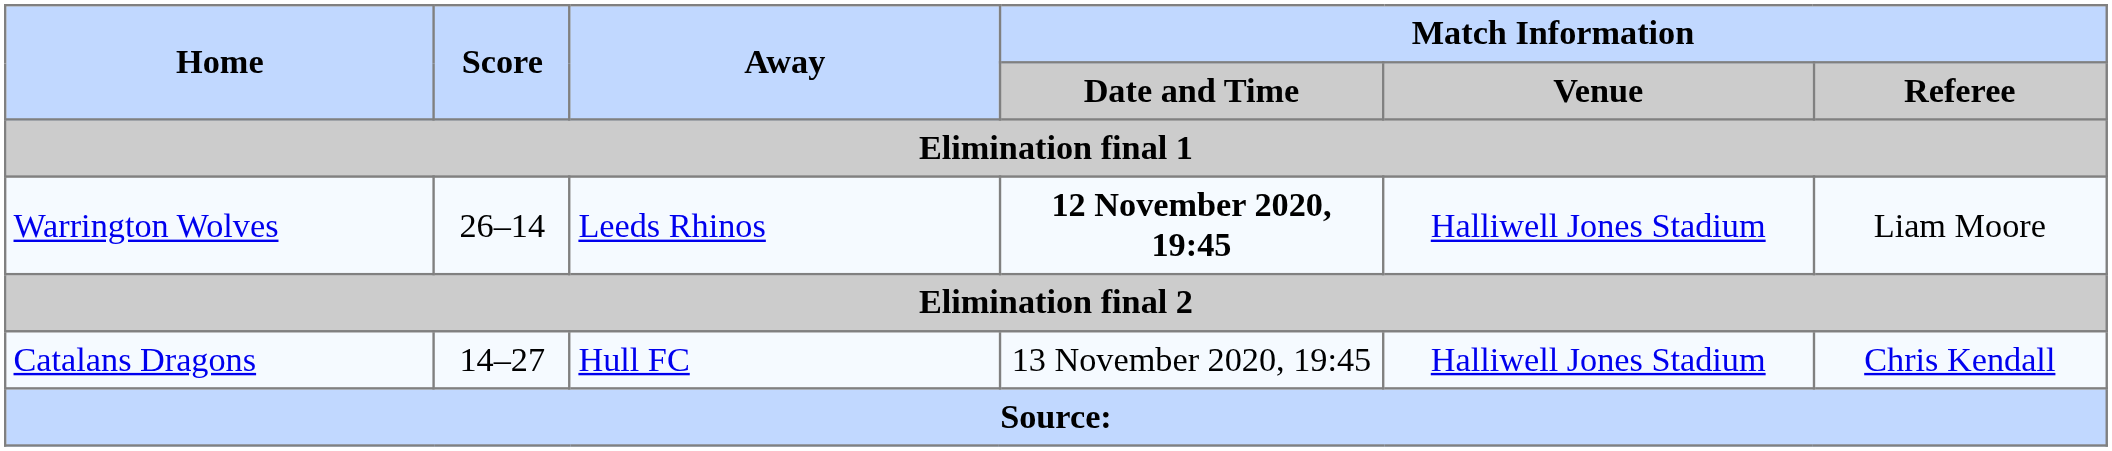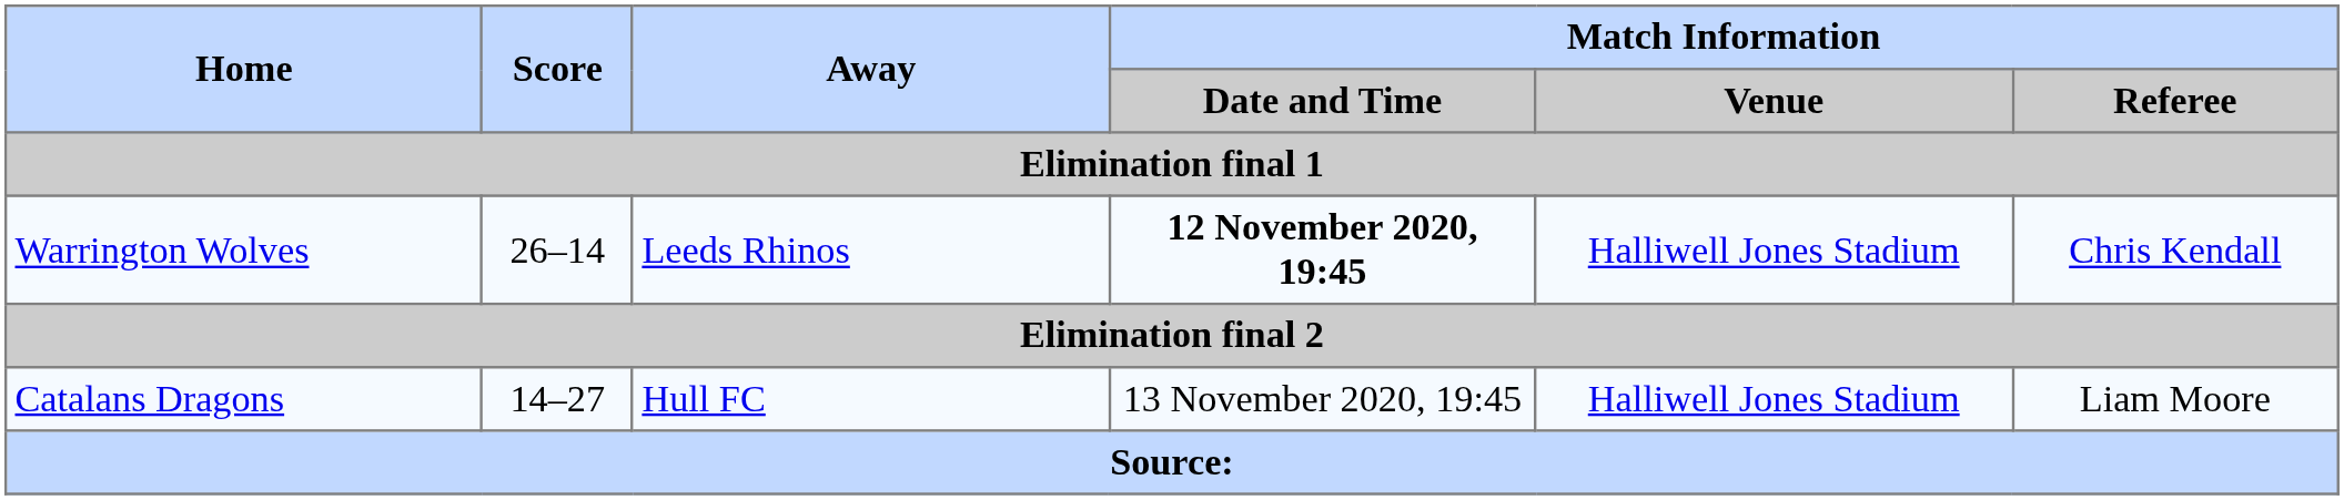Warrington Wolves | Match Information / Referee: Liam Moore -> Chris Kendall
Catalans Dragons | Match Information / Referee: Chris Kendall -> Liam Moore
